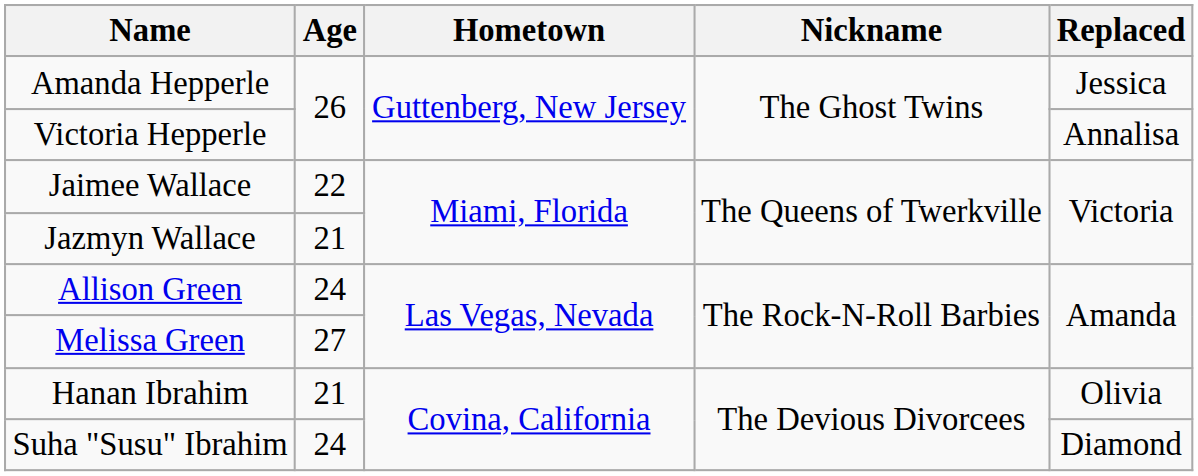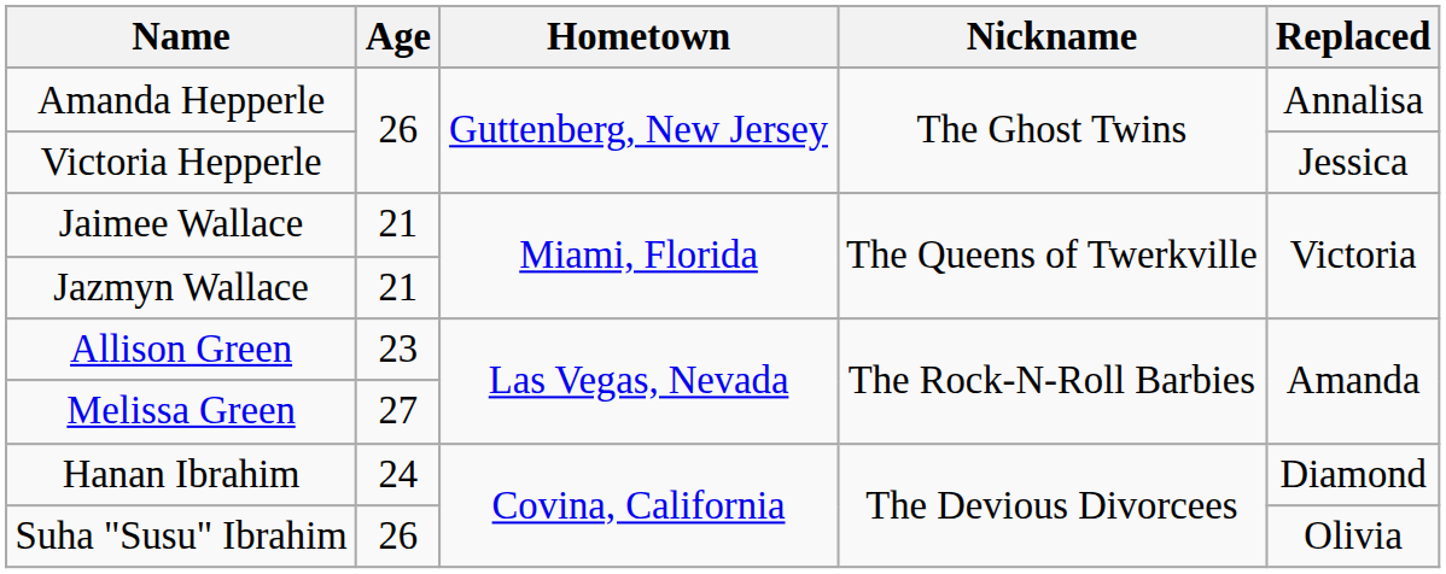Amanda Hepperle | Replaced: Jessica -> Annalisa
Victoria Hepperle | Replaced: Annalisa -> Jessica
Jaimee Wallace | Age: 22 -> 21
Allison Green | Age: 24 -> 23
Hanan Ibrahim | Age: 21 -> 24
Hanan Ibrahim | Replaced: Olivia -> Diamond
Suha "Susu" Ibrahim | Age: 24 -> 26
Suha "Susu" Ibrahim | Replaced: Diamond -> Olivia
